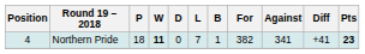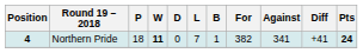Northern Pride | Position: normal -> bold
Northern Pride | Pts: 23 -> 24
